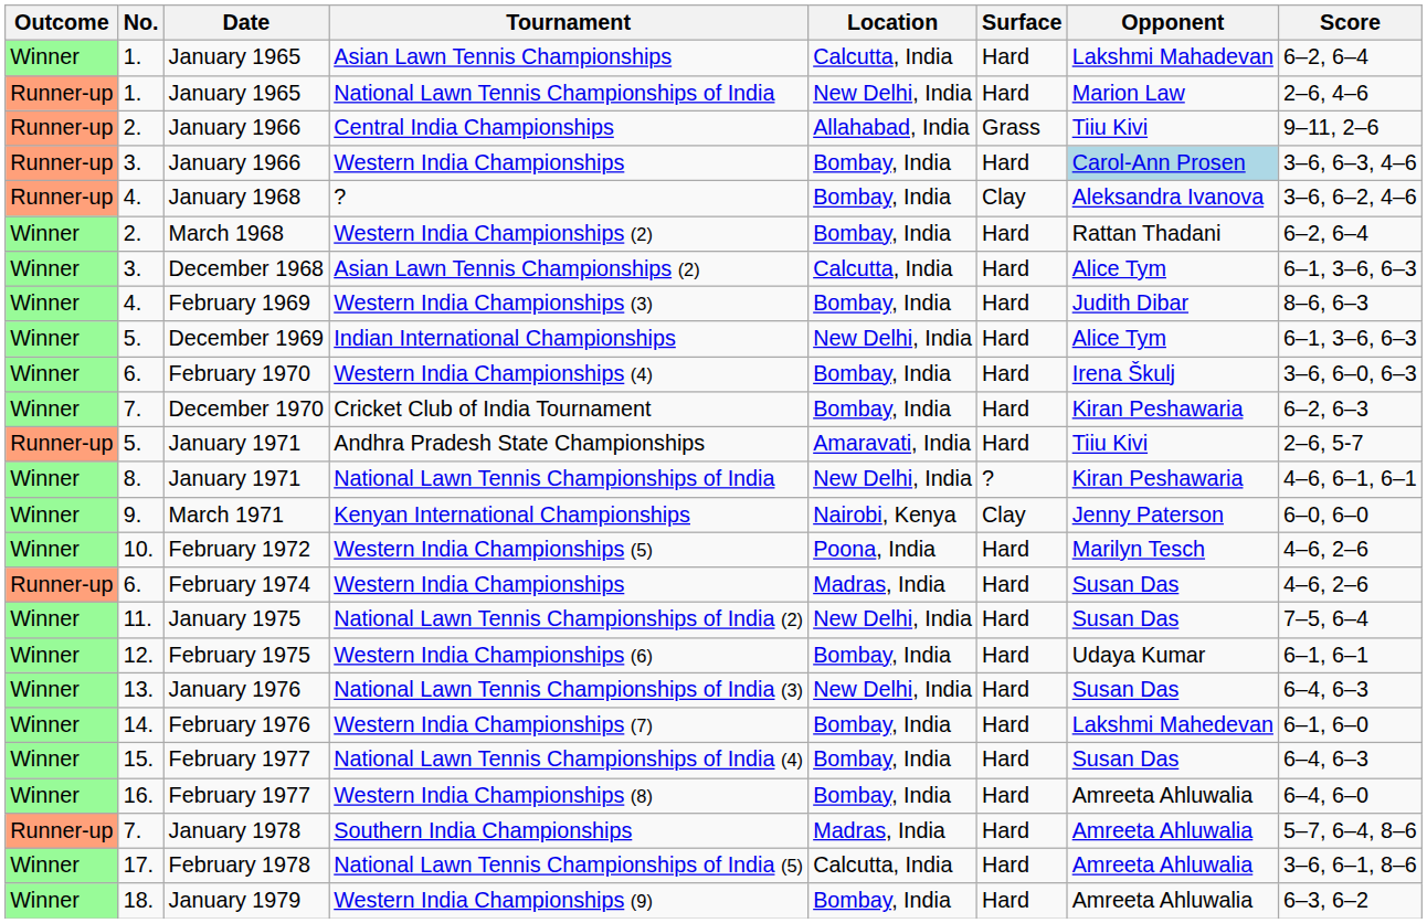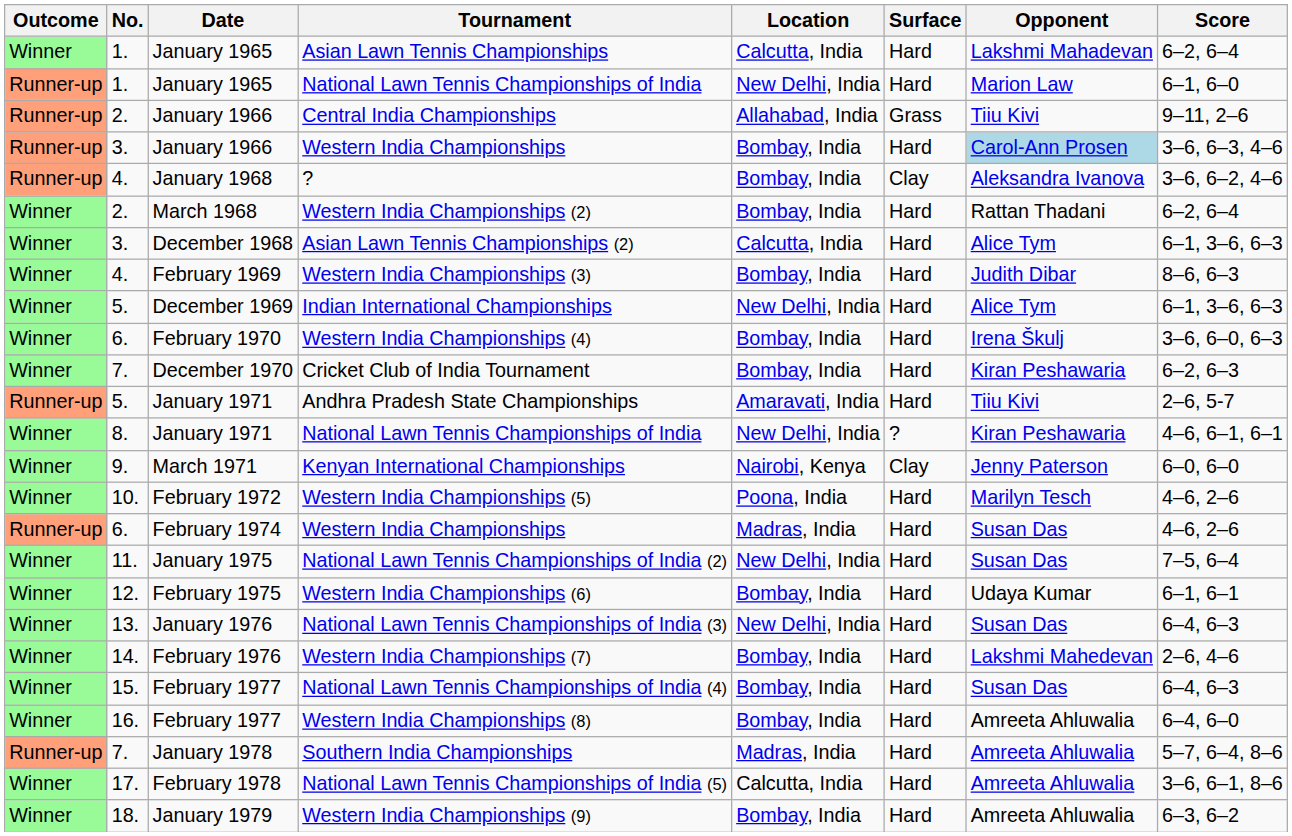January 1965 / National Lawn Tennis Championships of India | Score: 2–6, 4–6 -> 6–1, 6–0
Western India Championships (7) | Score: 6–1, 6–0 -> 2–6, 4–6
